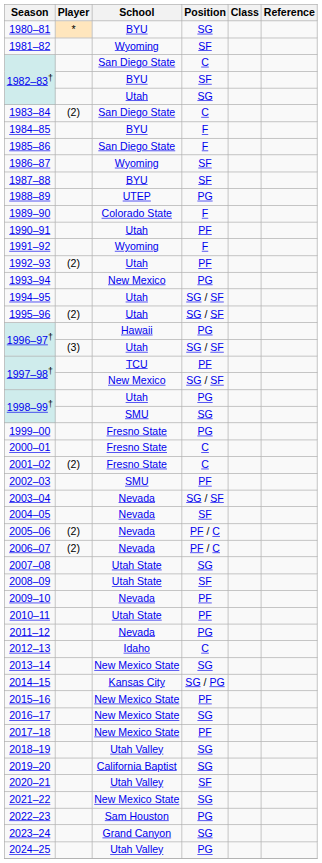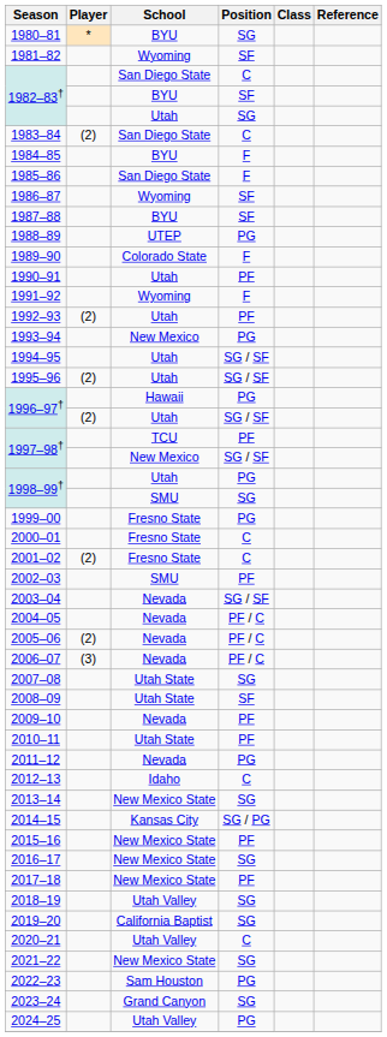1996–97† / Utah | Player: (3) -> (2)
2004–05 | Position: SF -> PF / C
2006–07 | Player: (2) -> (3)
2020–21 | Position: SF -> C
